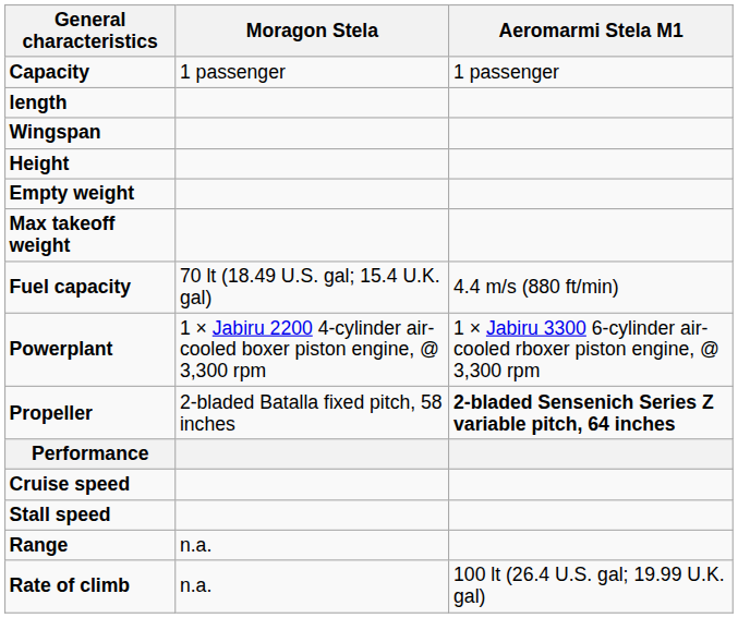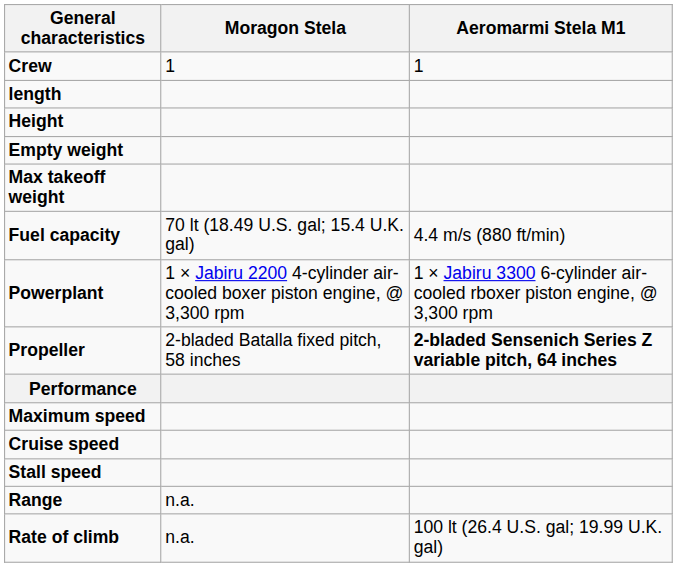+ row: Crew | 1 | 1
- row: Capacity | 1 passenger | 1 passenger
- row: Wingspan
+ row: Maximum speed
